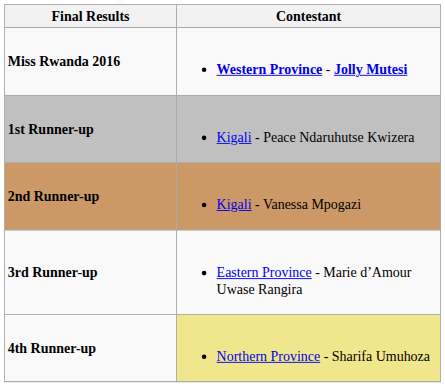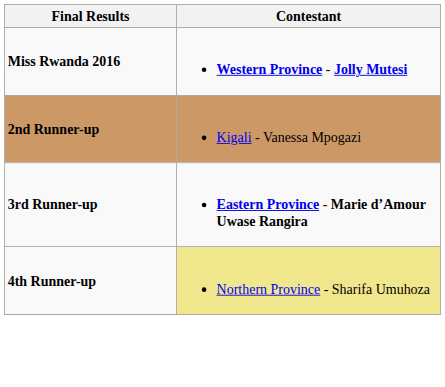- row: 1st Runner-up | Kigali - Peace Ndaruhutse Kwizera
3rd Runner-up | Contestant: normal -> bold
